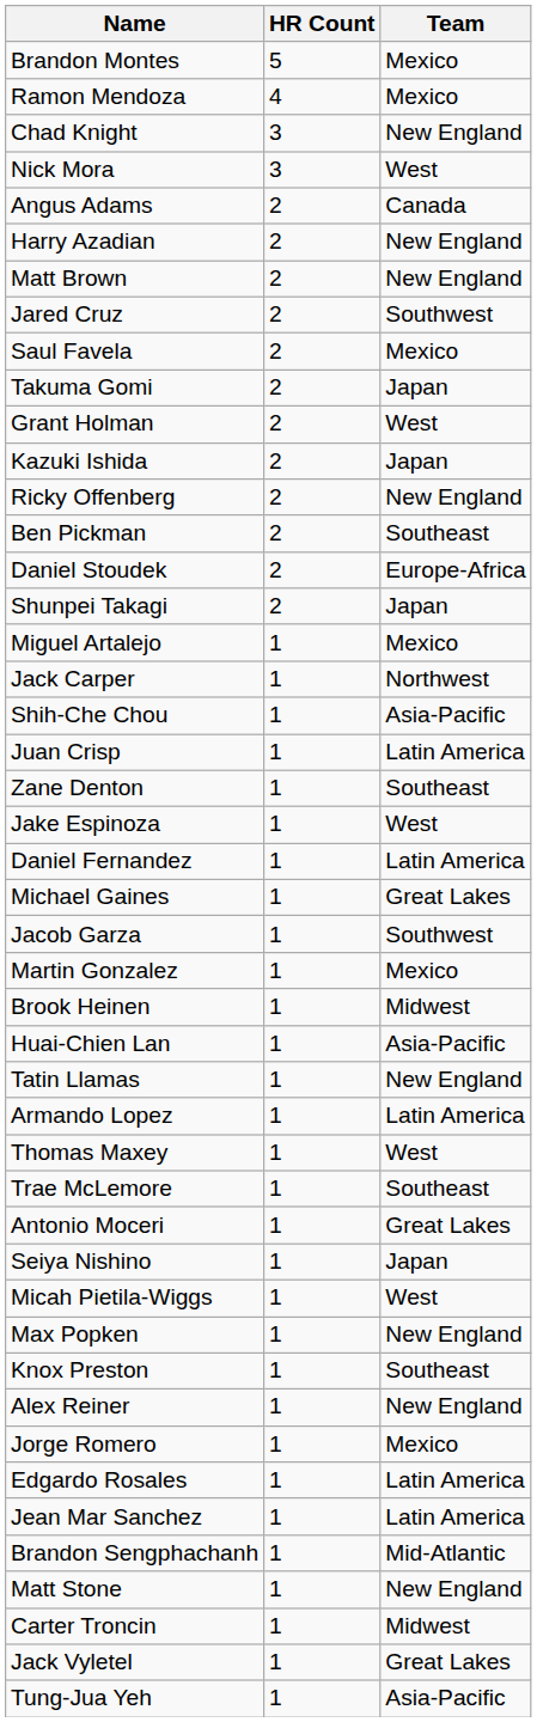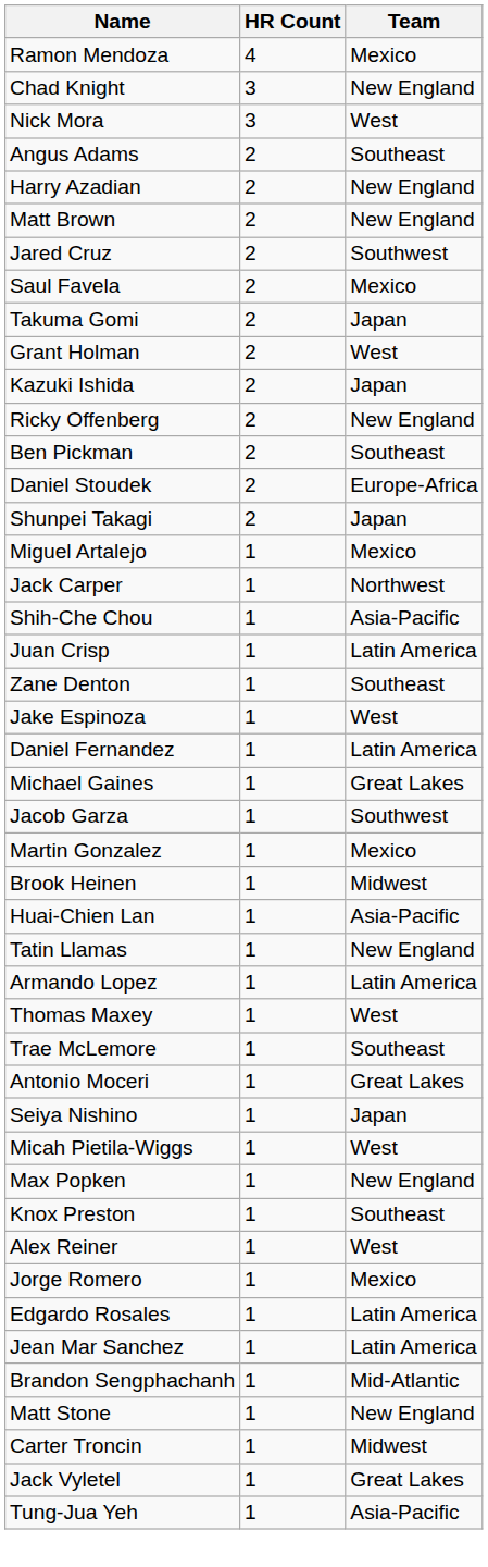- row: Brandon Montes | 5 | Mexico
Angus Adams | Team: Canada -> Southeast
Alex Reiner | Team: New England -> West
